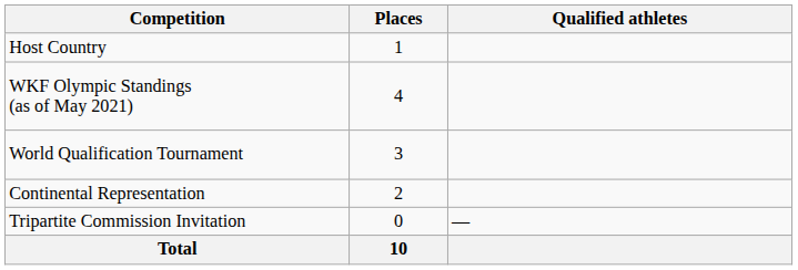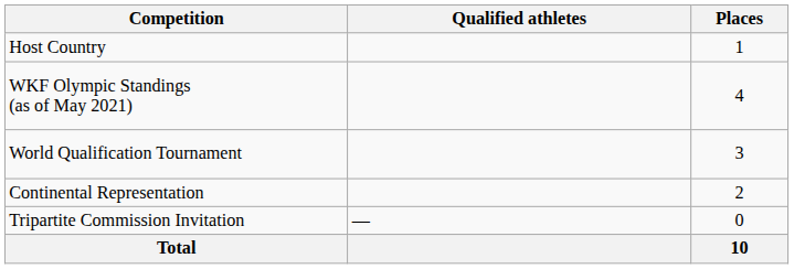columns swapped: Places <-> Qualified athletes
